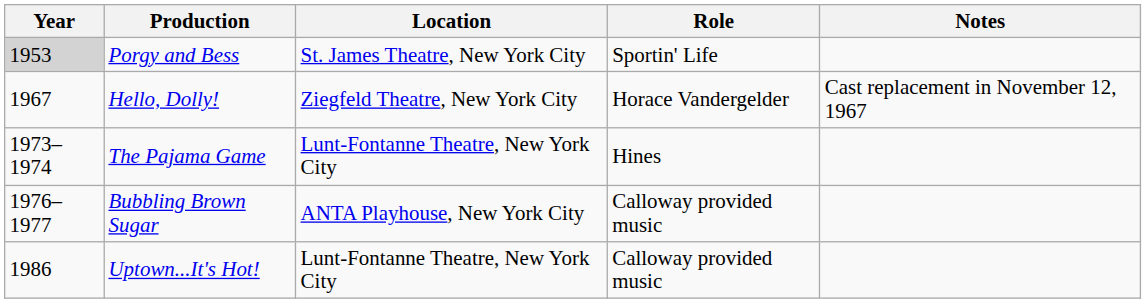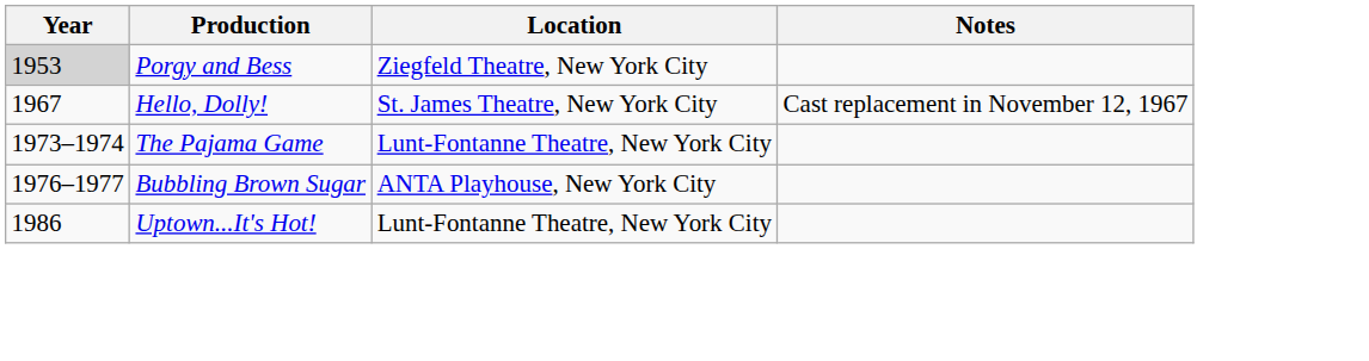- column: Role | Sportin' Life | Horace Vandergelder | Hines | Calloway provided music | Calloway provided music
Porgy and Bess | Location: St. James Theatre, New York City -> Ziegfeld Theatre, New York City
Hello, Dolly! | Location: Ziegfeld Theatre, New York City -> St. James Theatre, New York City
